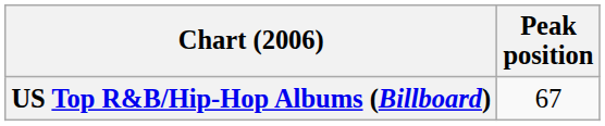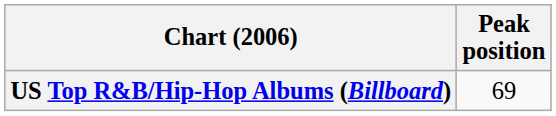US Top R&B/Hip-Hop Albums (Billboard) | Peak position: 67 -> 69
